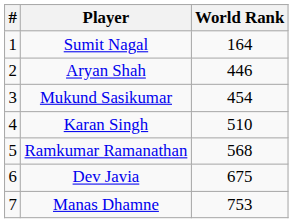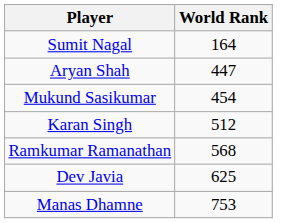- column: # | 1 | 2 | 3 | 4 | 5 | 6 | 7
Aryan Shah | World Rank: 446 -> 447
Karan Singh | World Rank: 510 -> 512
Dev Javia | World Rank: 675 -> 625
